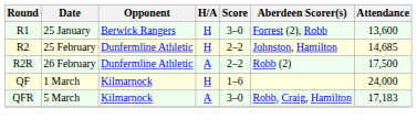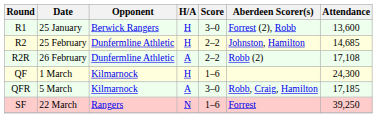R2R | Attendance: 17,500 -> 17,108
QF | Attendance: 24,000 -> 24,300
QFR | Attendance: 17,183 -> 17,185
+ row: SF | 22 March | Rangers | N | 1–6 | Forrest | 39,250
